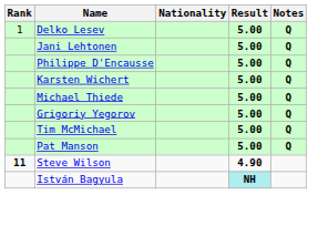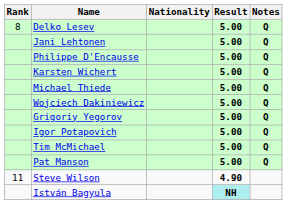Delko Lesev | Rank: 1 -> 8
+ row: Wojciech Dakiniewicz | 5.00 | Q
+ row: Igor Potapovich | 5.00 | Q
Steve Wilson | Rank: bold -> normal
